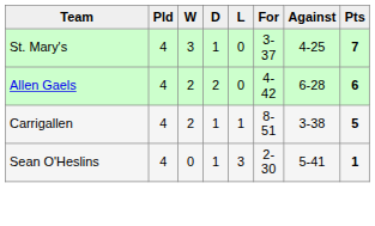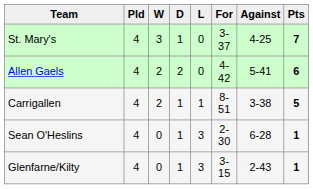Allen Gaels | Against: 6-28 -> 5-41
Sean O'Heslins | Against: 5-41 -> 6-28
+ row: Glenfarne/Kilty | 4 | 0 | 1 | 3 | 3-15 | 2-43 | 1
